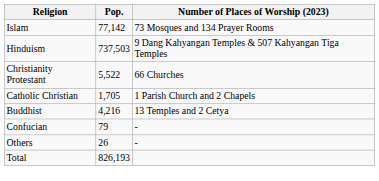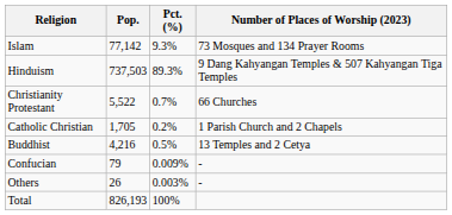+ column: Pct. (%) | 9.3% | 89.3% | 0.7% | 0.2% | 0.5% | 0.009% | 0.003% | 100%
